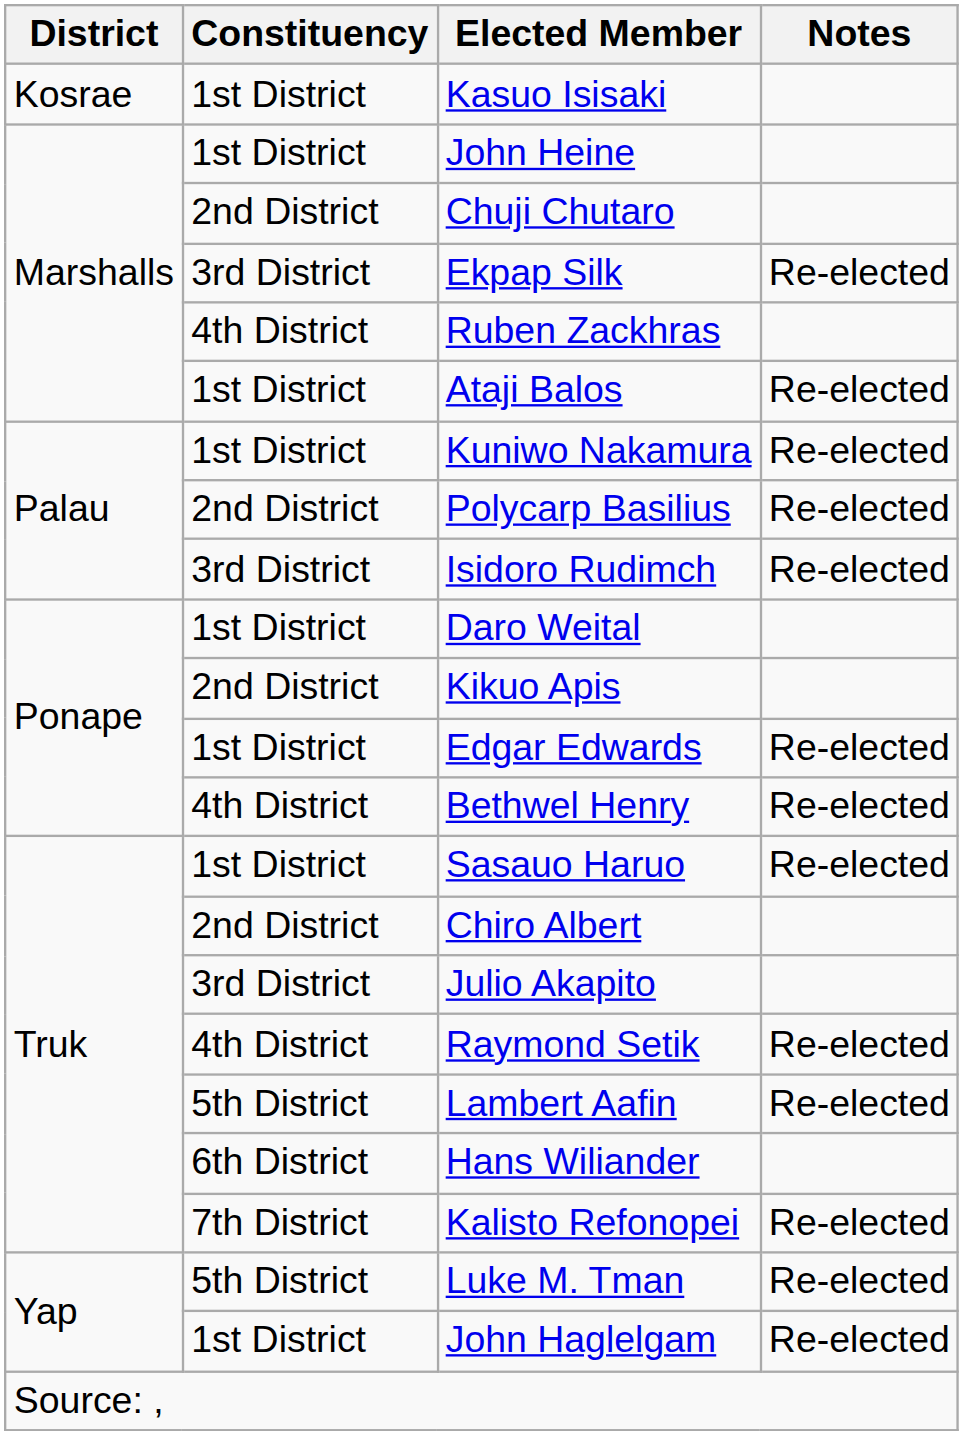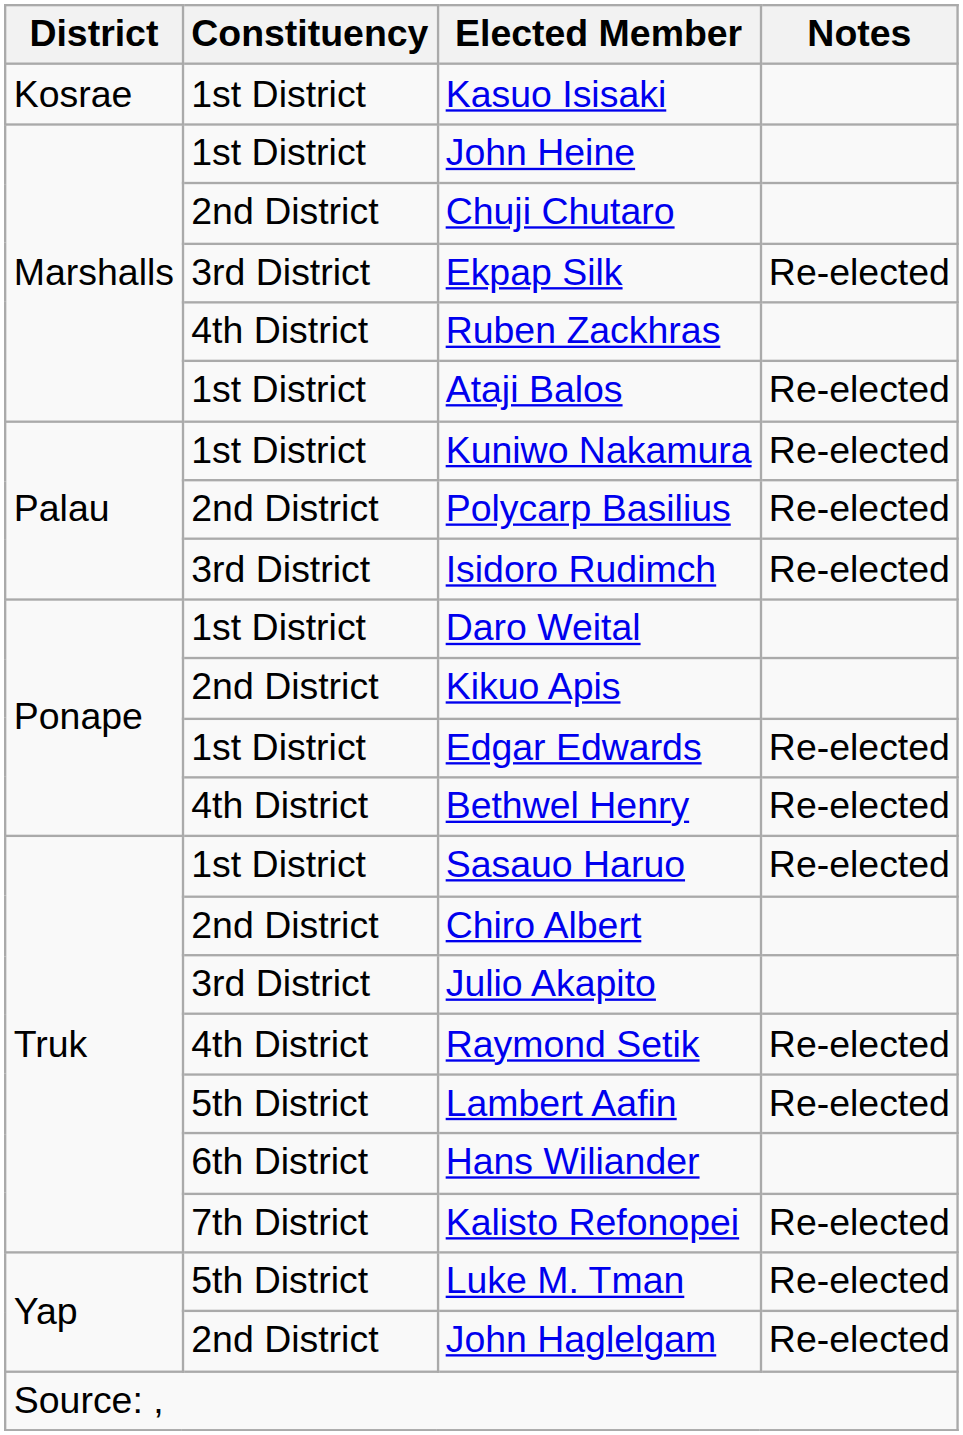John Haglelgam | Constituency: 1st District -> 2nd District
